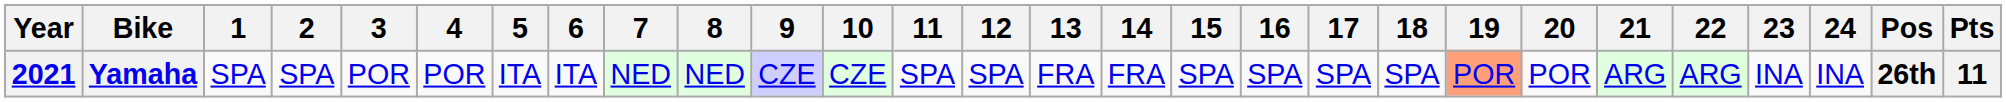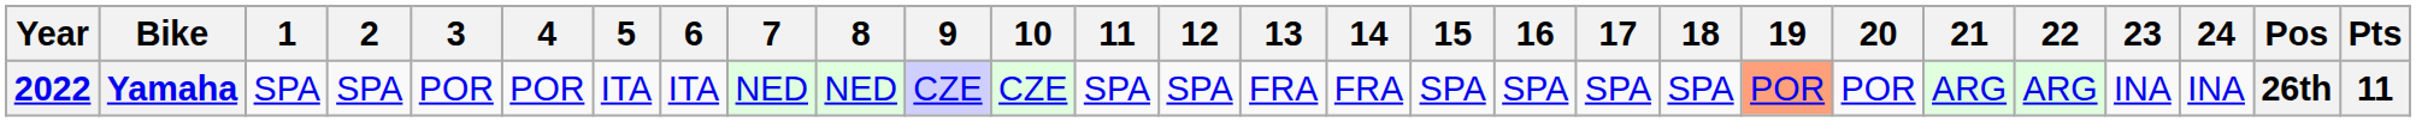Yamaha | Year: 2021 -> 2022
